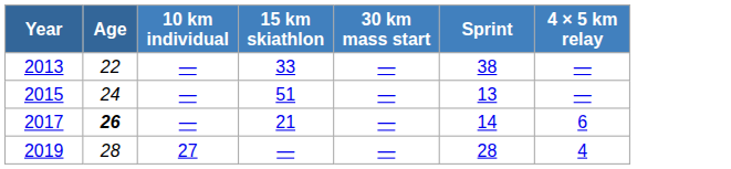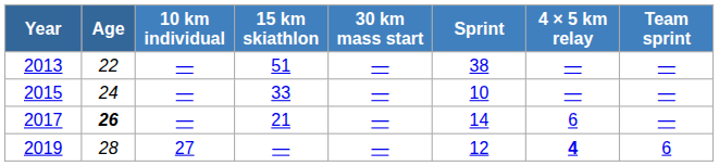+ column: Team sprint | — | — | — | 6
2013 | 15 km skiathlon: 33 -> 51
2015 | 15 km skiathlon: 51 -> 33
2015 | Sprint: 13 -> 10
2019 | Sprint: 28 -> 12
2019 | 4 × 5 km relay: normal -> bold
